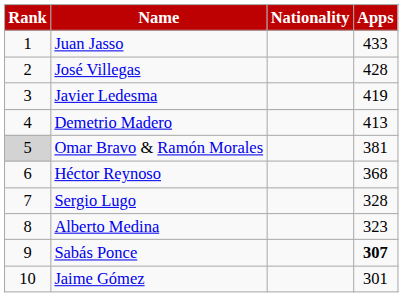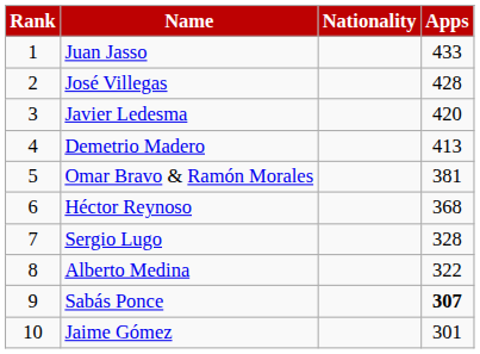Javier Ledesma | Apps: 419 -> 420
Omar Bravo & Ramón Morales | Rank: lightgrey background -> no background
Alberto Medina | Apps: 323 -> 322
